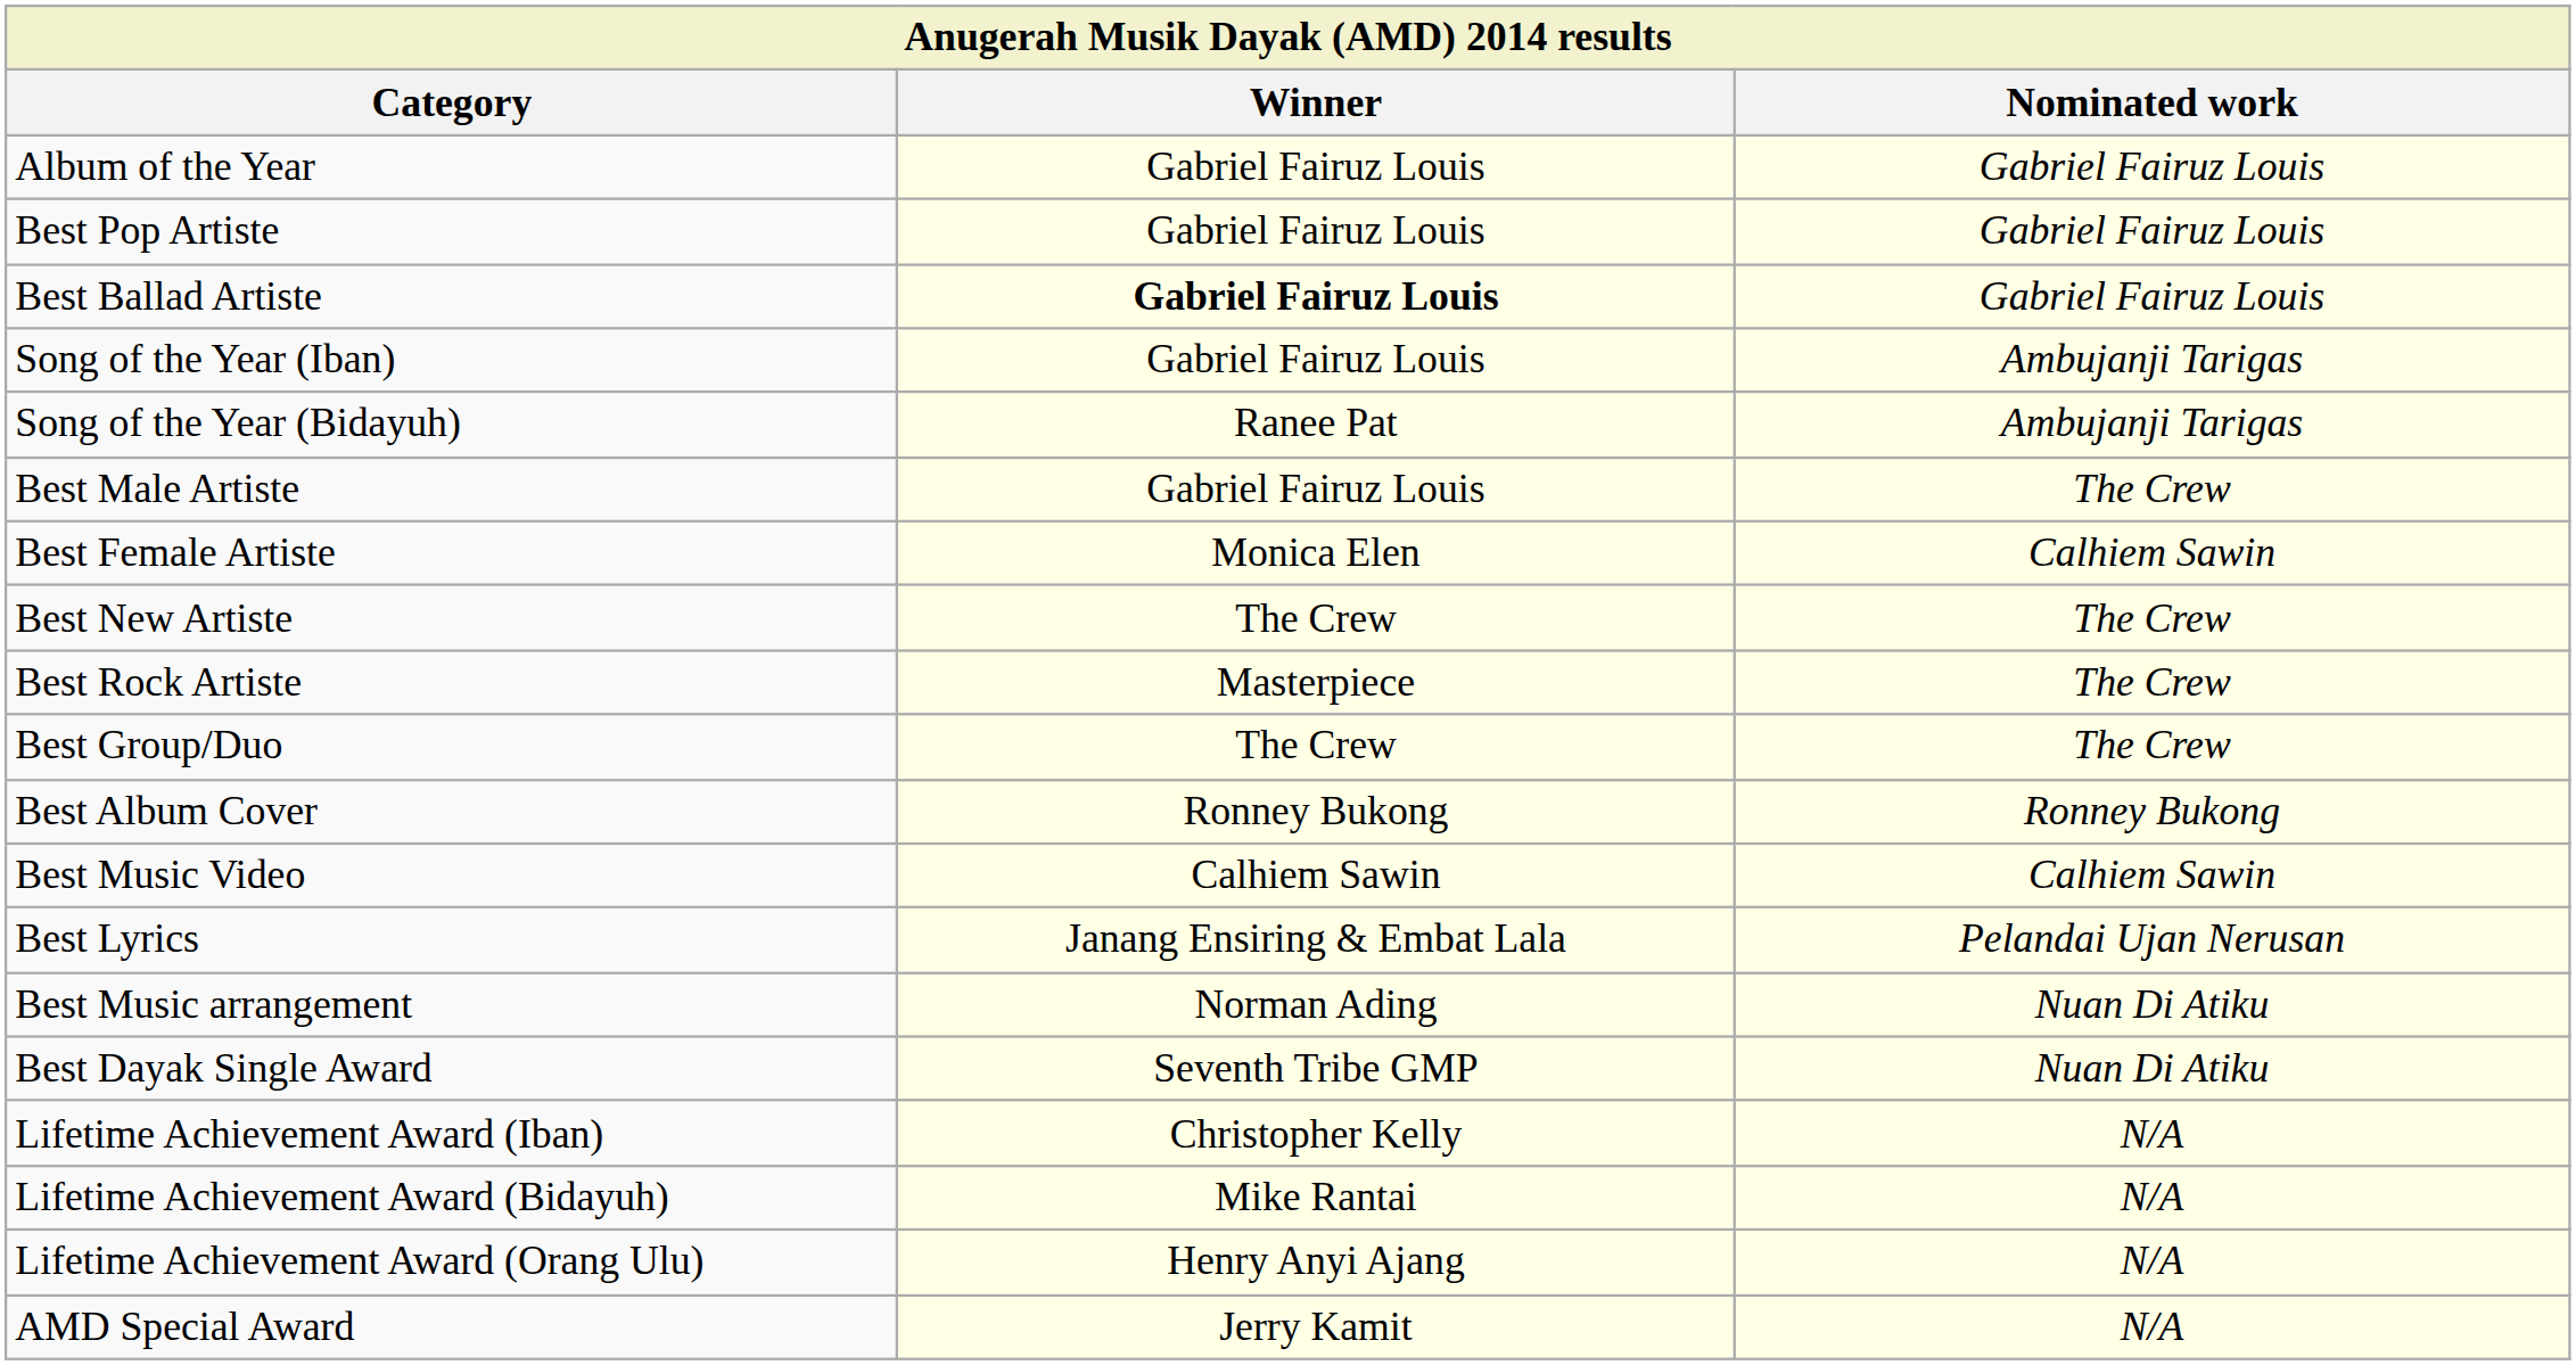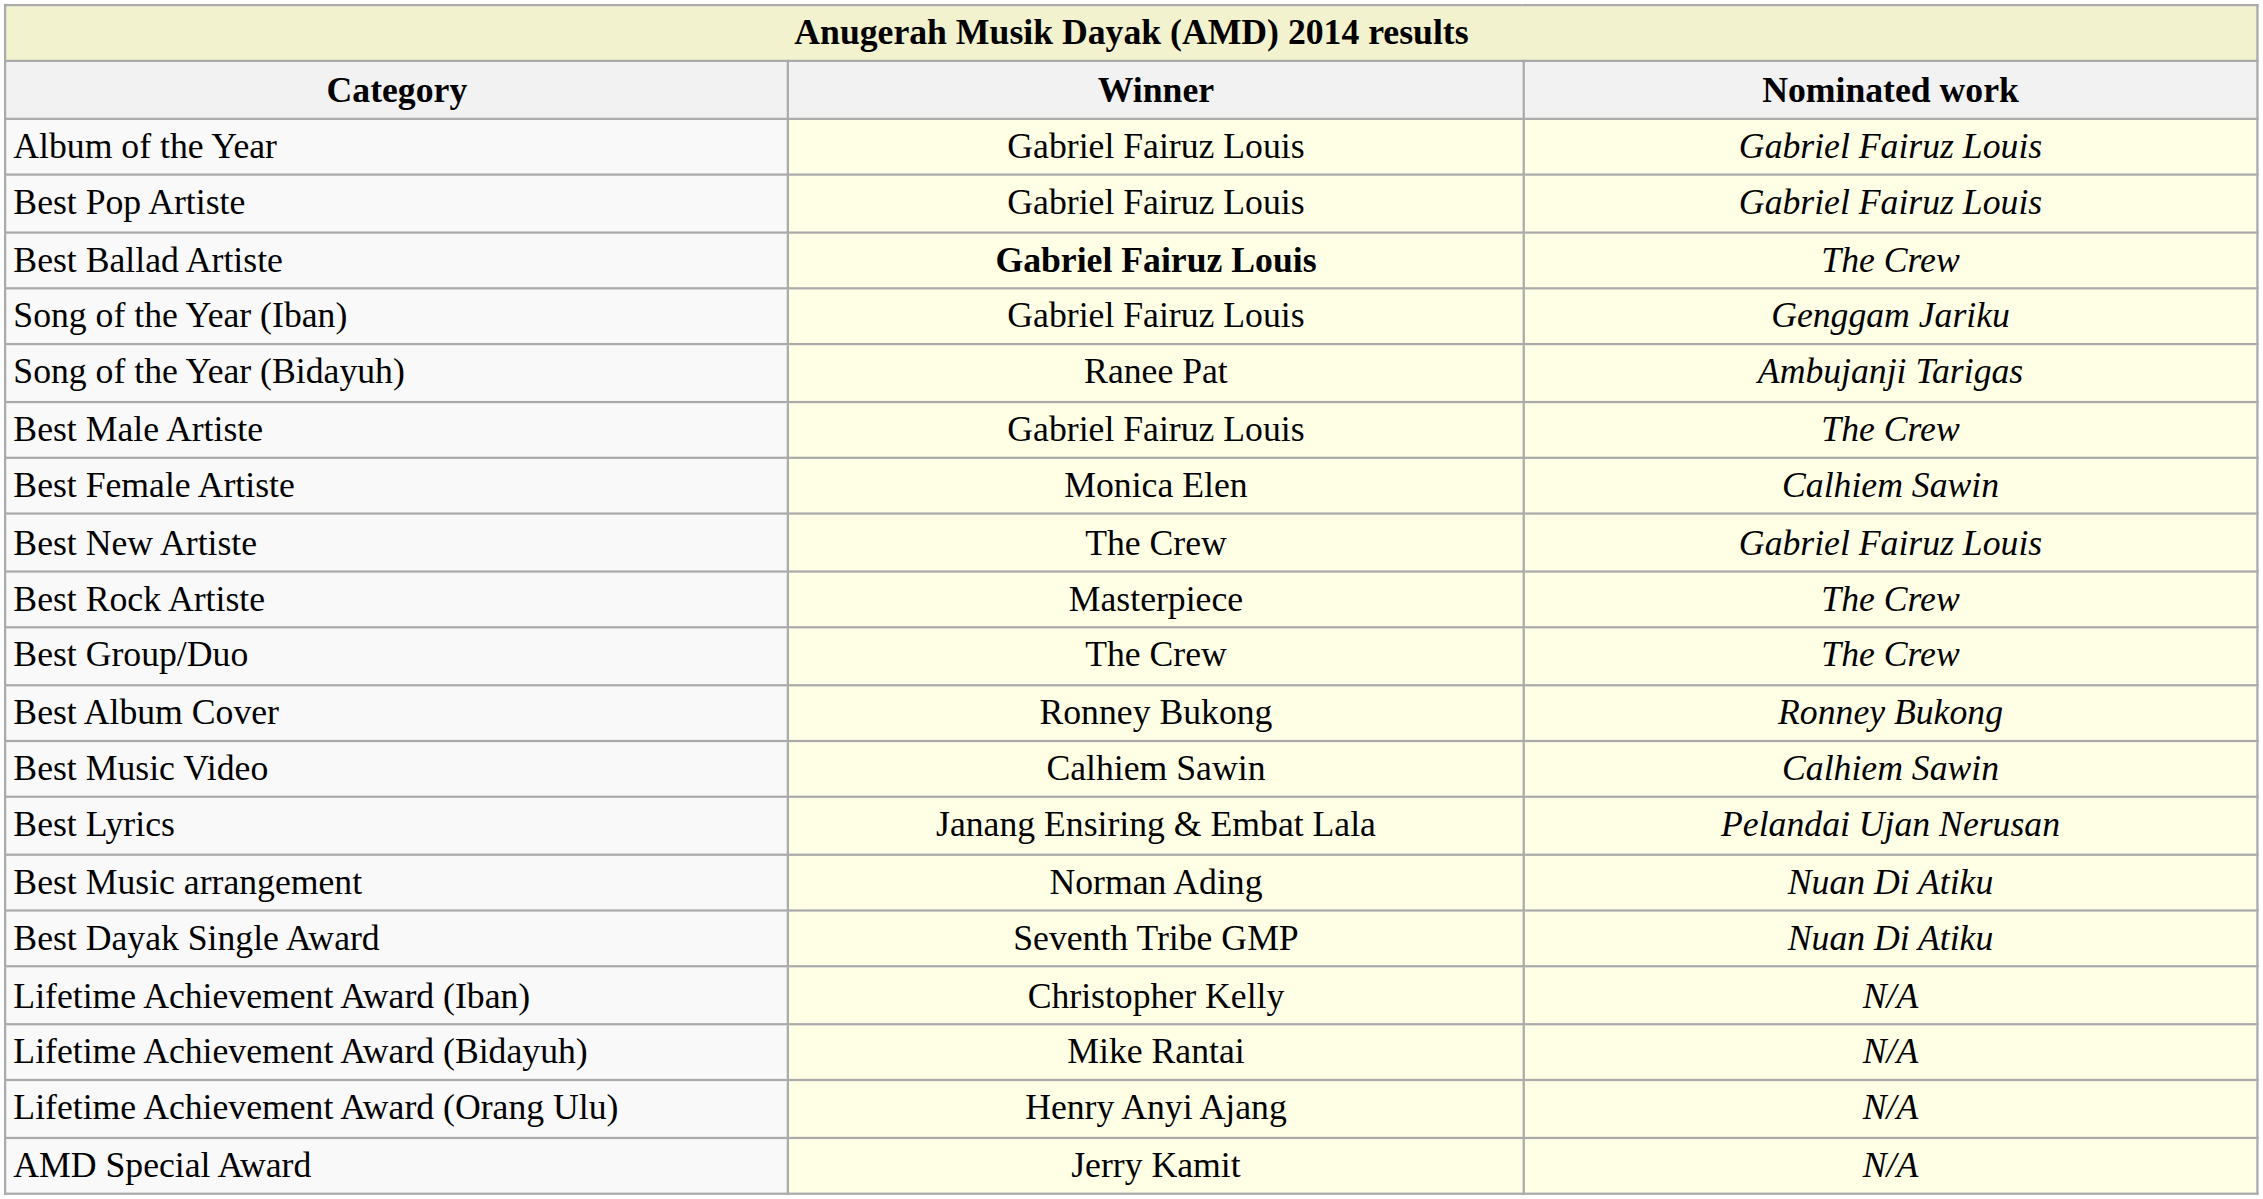Best Ballad Artiste | Nominated work: Gabriel Fairuz Louis -> The Crew
Song of the Year (Iban) | Nominated work: Ambujanji Tarigas -> Genggam Jariku
Best New Artiste | Nominated work: The Crew -> Gabriel Fairuz Louis
